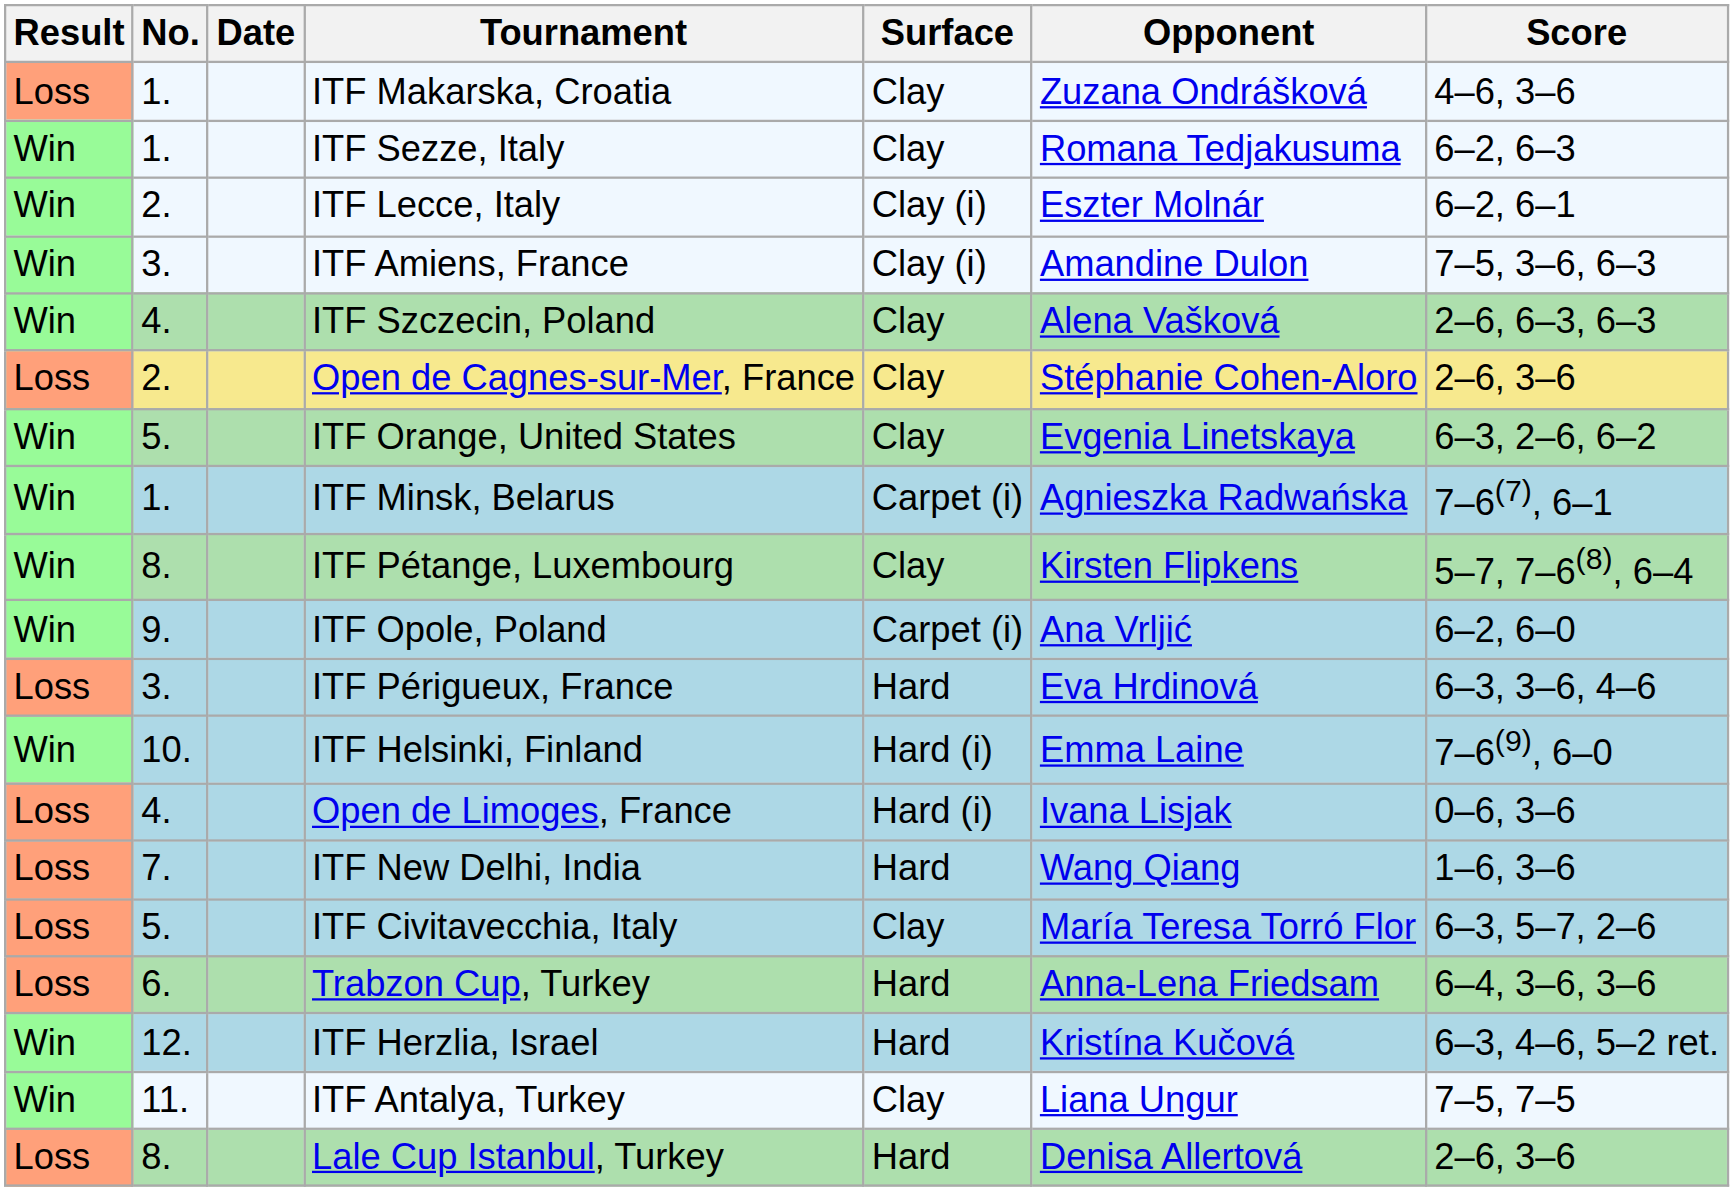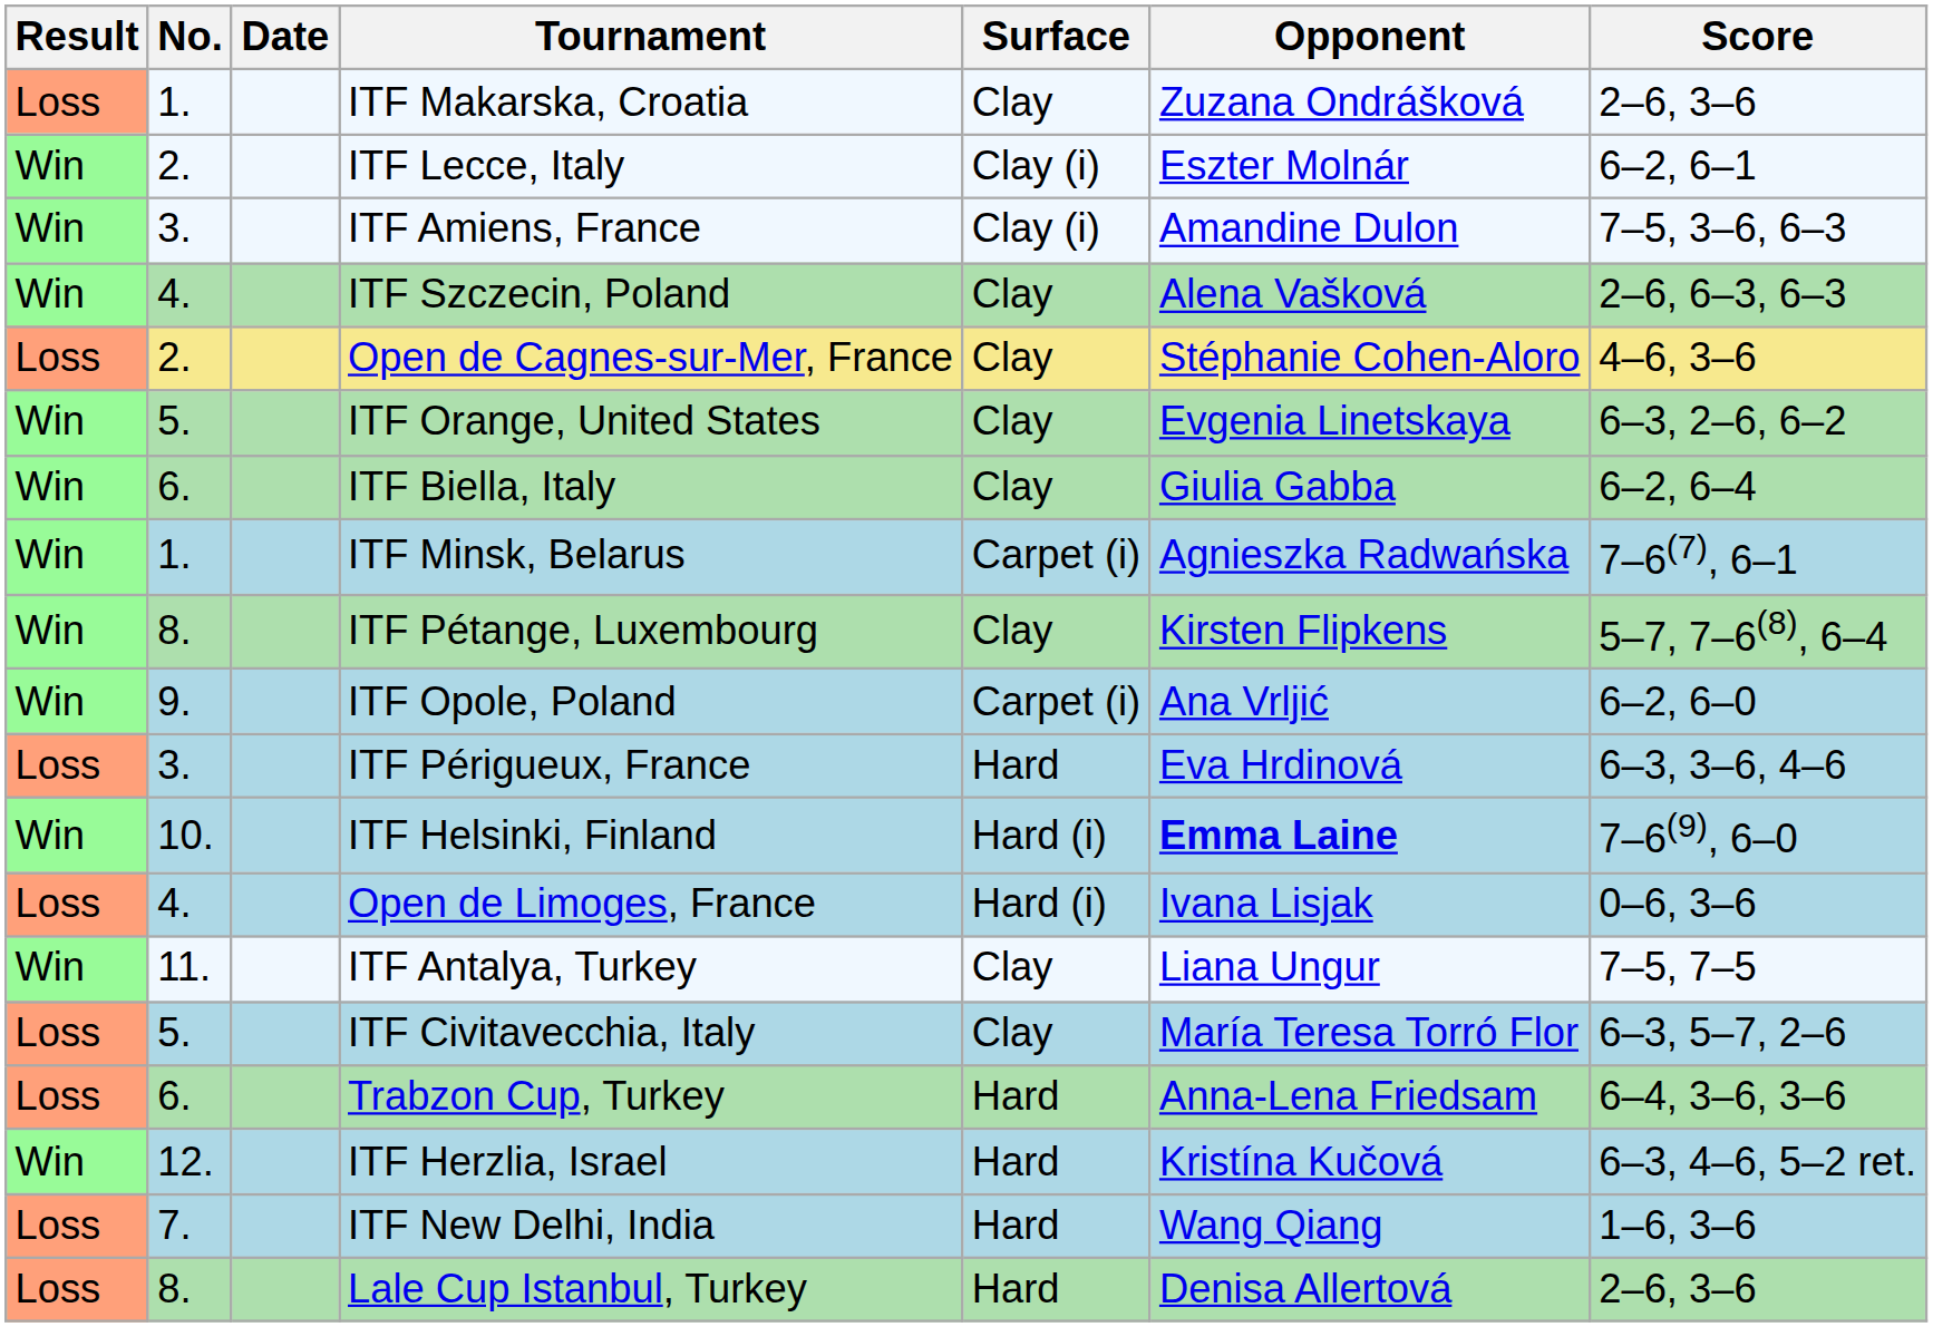ITF Makarska, Croatia | Score: 4–6, 3–6 -> 2–6, 3–6
- row: Win | 1. | ITF Sezze, Italy | Clay | Romana Tedjakusuma | 6–2, 6–3
Open de Cagnes-sur-Mer, France | Score: 2–6, 3–6 -> 4–6, 3–6
+ row: Win | 6. | ITF Biella, Italy | Clay | Giulia Gabba | 6–2, 6–4
ITF Helsinki, Finland | Opponent: normal -> bold
rows swapped: ITF Antalya, Turkey <-> ITF New Delhi, India
